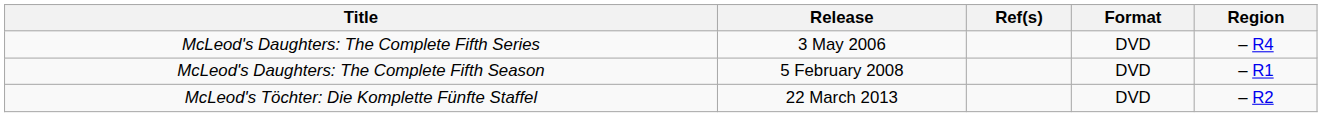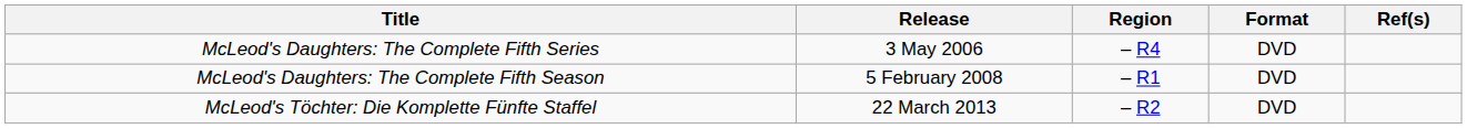columns swapped: Region <-> Ref(s)
